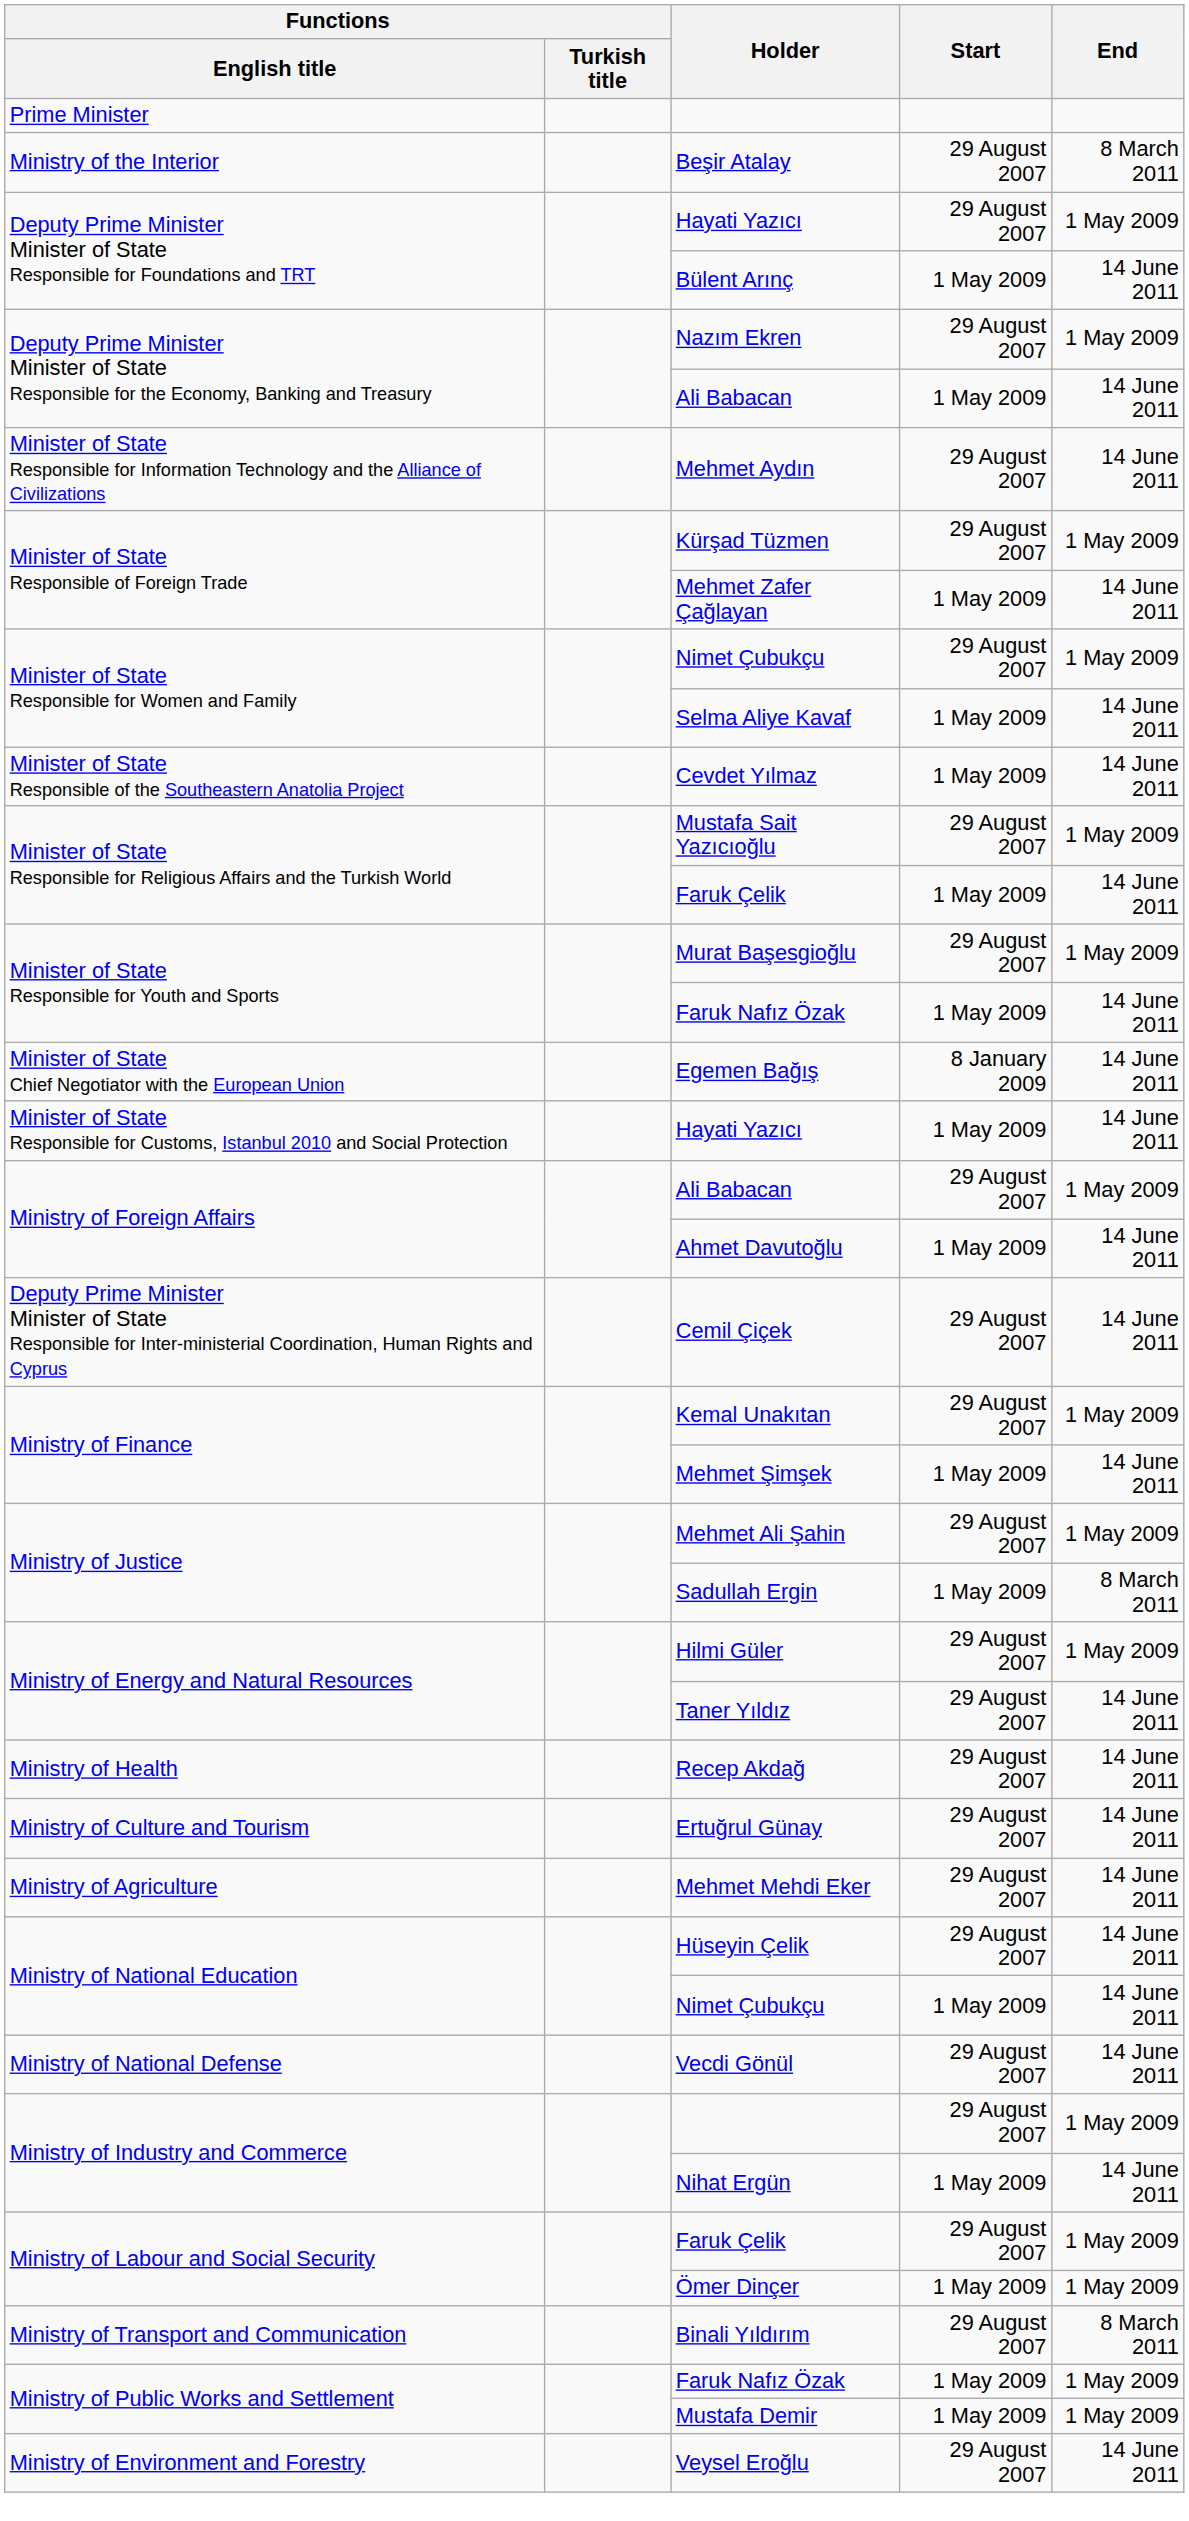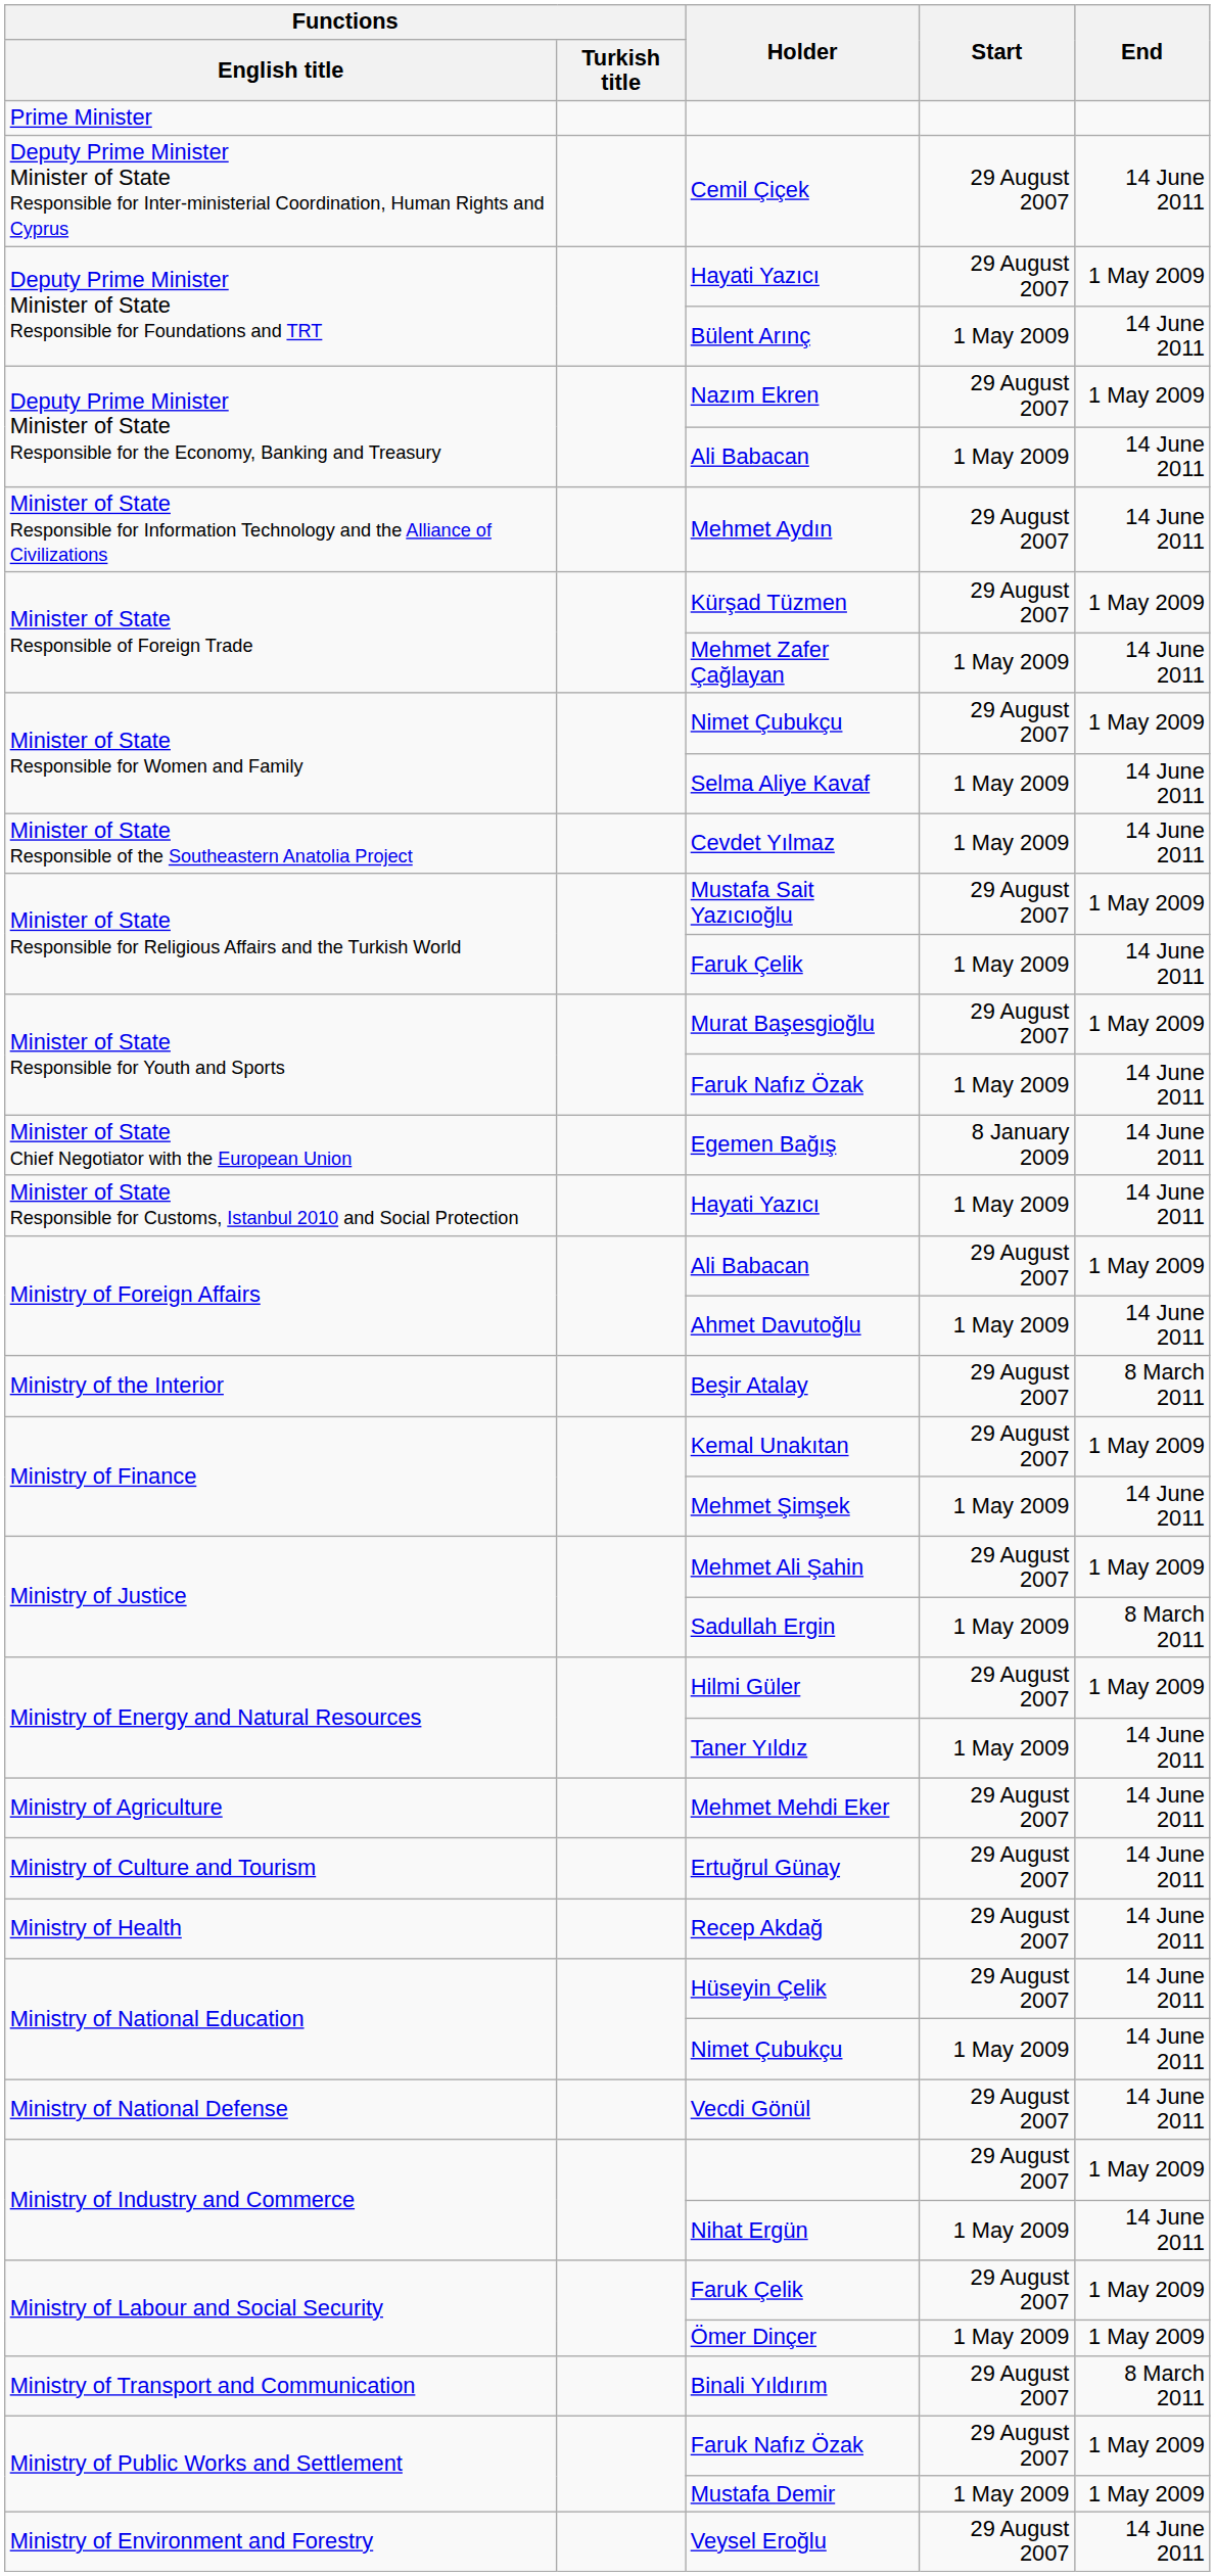rows swapped: Cemil Çiçek <-> Beşir Atalay
Taner Yıldız | Start: 29 August 2007 -> 1 May 2009
rows swapped: Mehmet Mehdi Eker <-> Recep Akdağ
Ministry of Public Works and Settlement / Faruk Nafız Özak | Start: 1 May 2009 -> 29 August 2007
